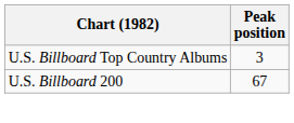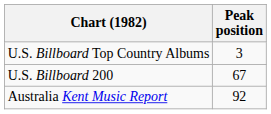+ row: Australia Kent Music Report | 92
